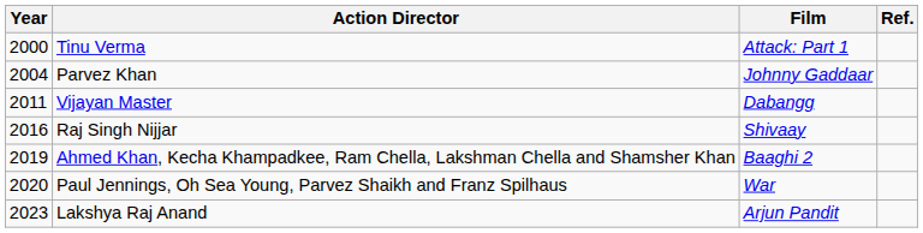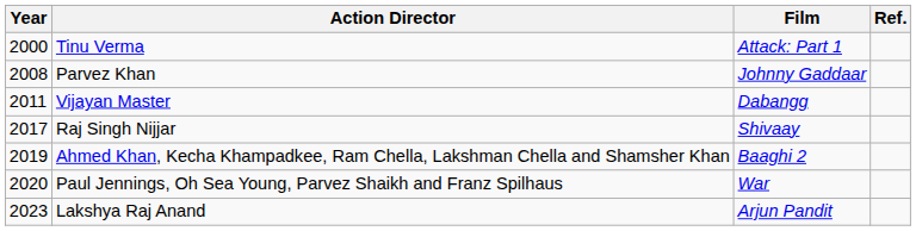Parvez Khan | Year: 2004 -> 2008
Raj Singh Nijjar | Year: 2016 -> 2017
